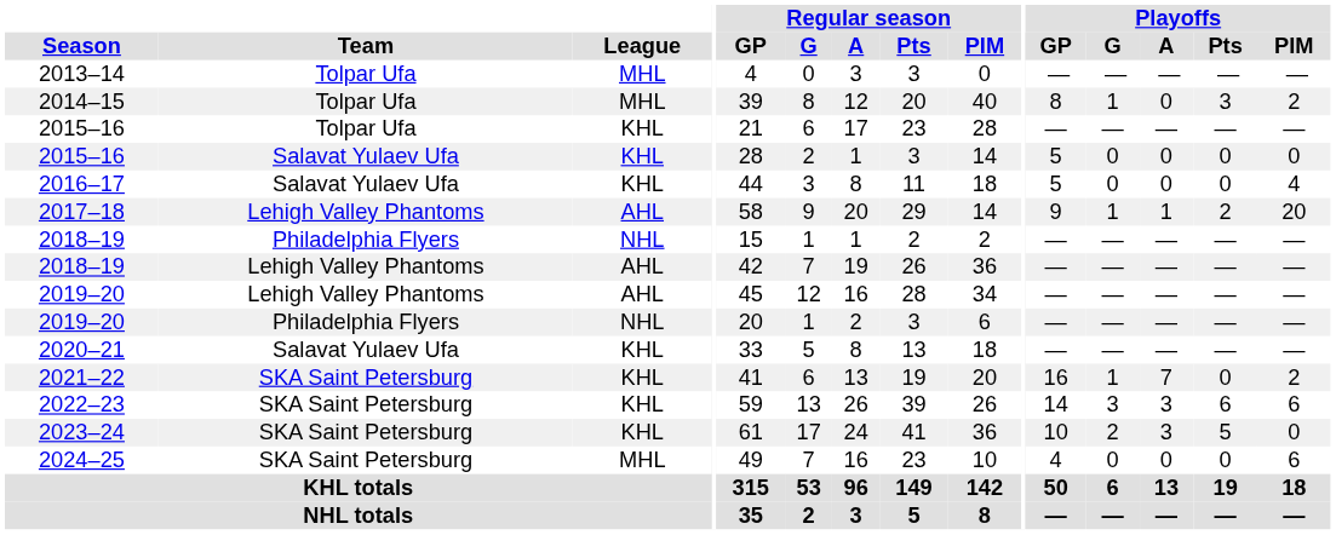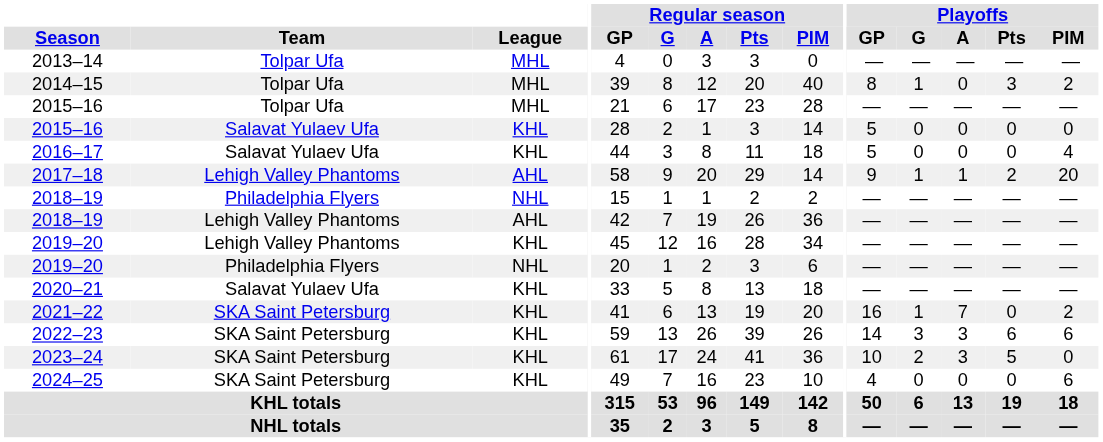2015–16 / Tolpar Ufa | League: KHL -> MHL
2019–20 / Lehigh Valley Phantoms | League: AHL -> KHL
2024–25 | League: MHL -> KHL
